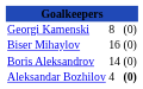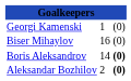Georgi Kamenski | column 2: 8 -> 1
Boris Aleksandrov | column 3: normal -> bold
Aleksandar Bozhilov | column 2: 4 -> 2
